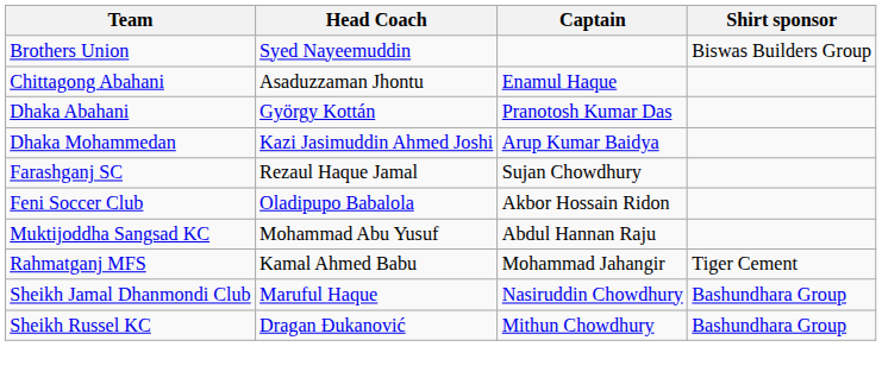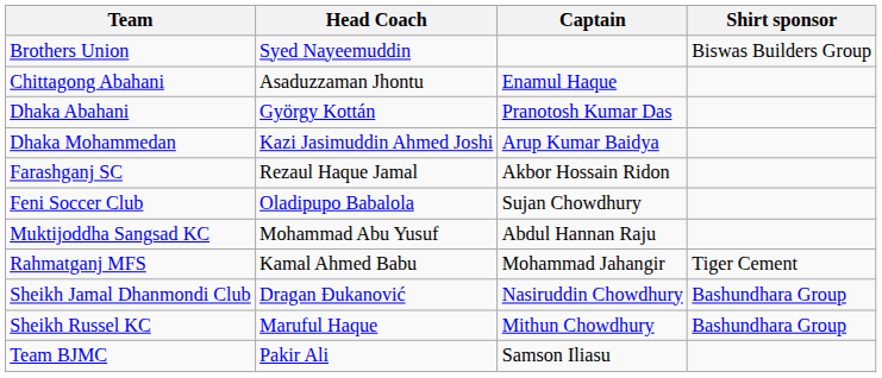Farashganj SC | Captain: Sujan Chowdhury -> Akbor Hossain Ridon
Feni Soccer Club | Captain: Akbor Hossain Ridon -> Sujan Chowdhury
Sheikh Jamal Dhanmondi Club | Head Coach: Maruful Haque -> Dragan Đukanović
Sheikh Russel KC | Head Coach: Dragan Đukanović -> Maruful Haque
+ row: Team BJMC | Pakir Ali | Samson Iliasu
